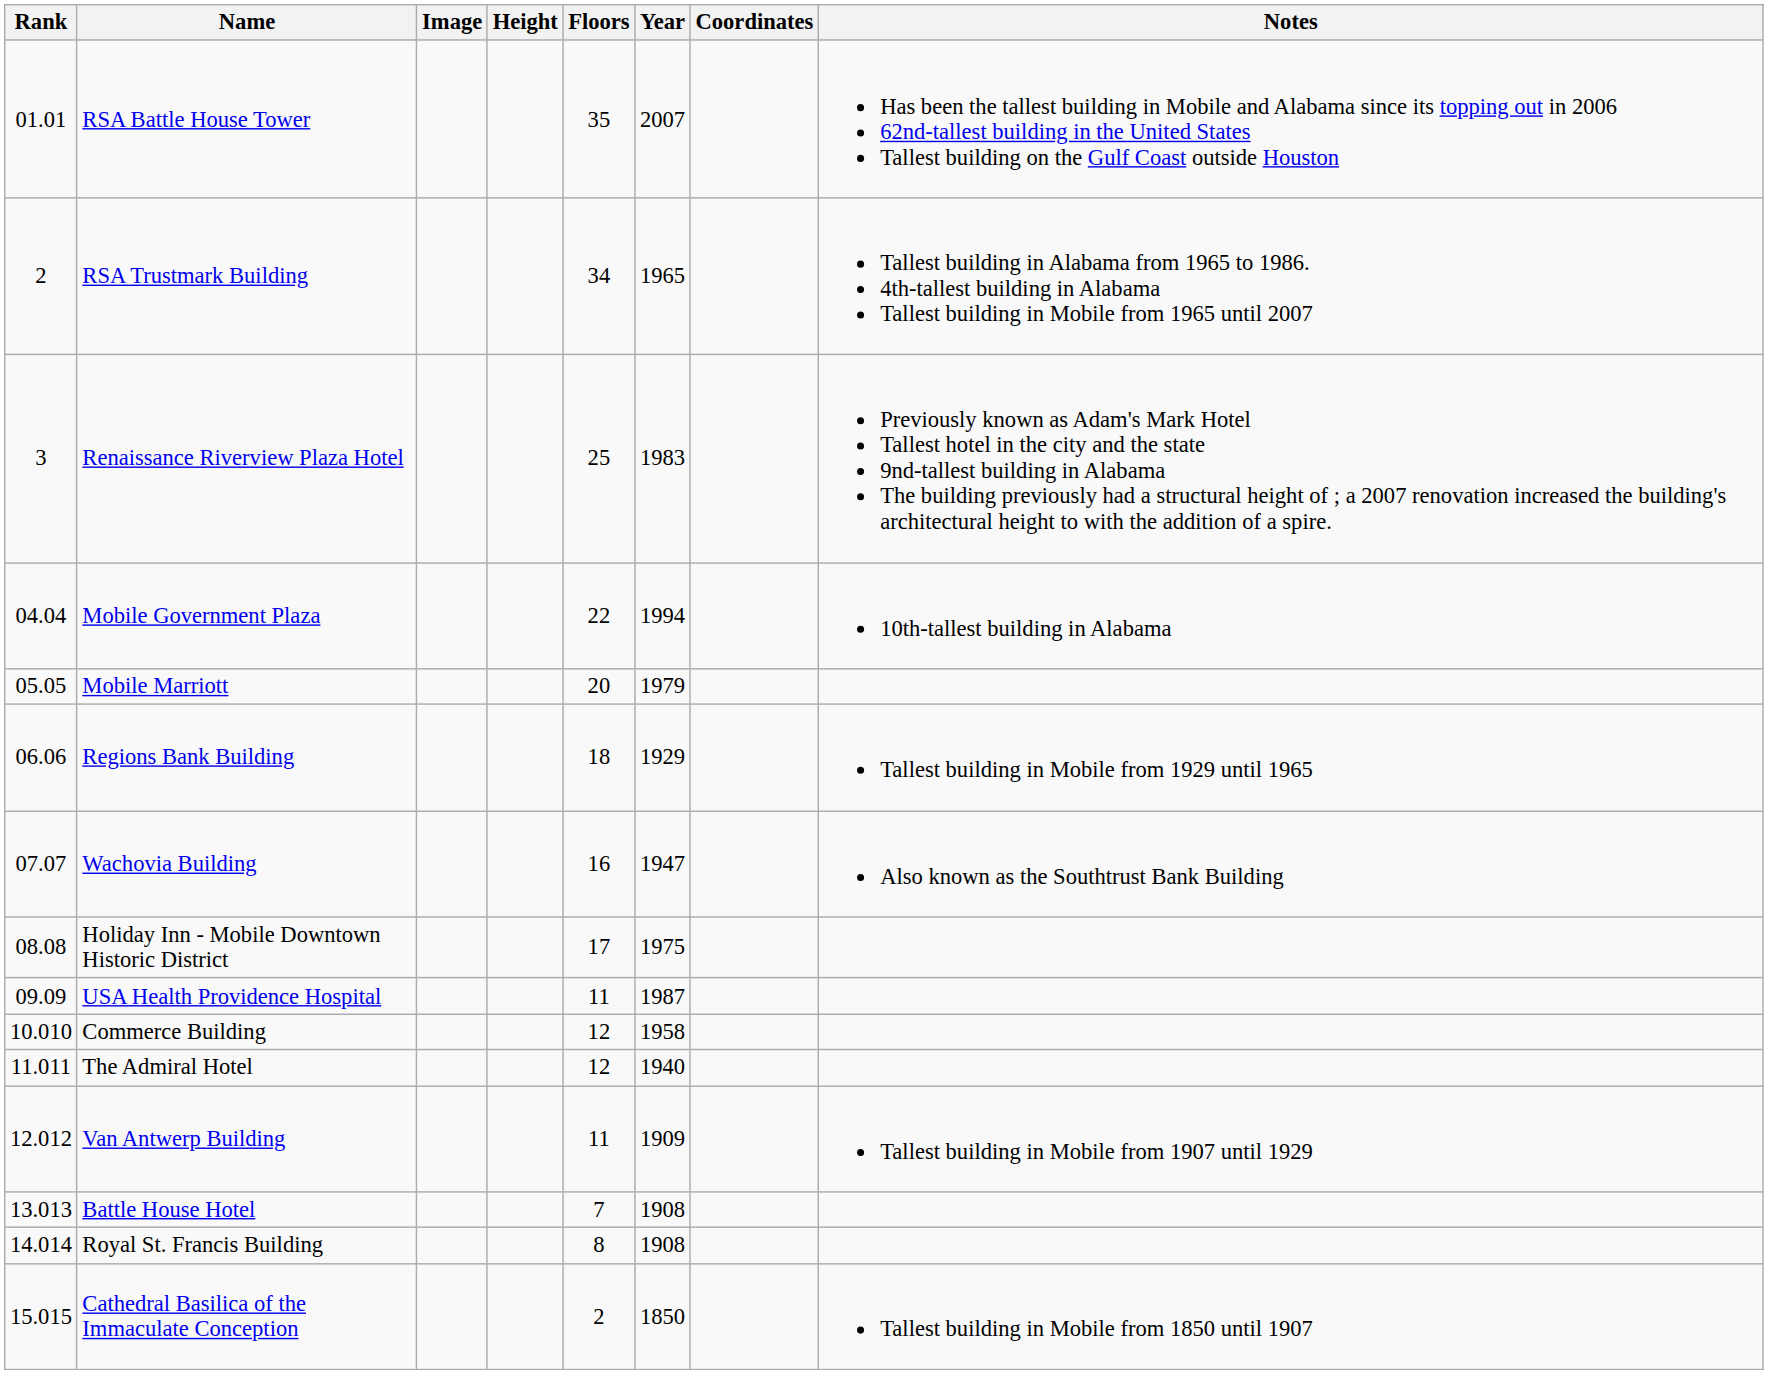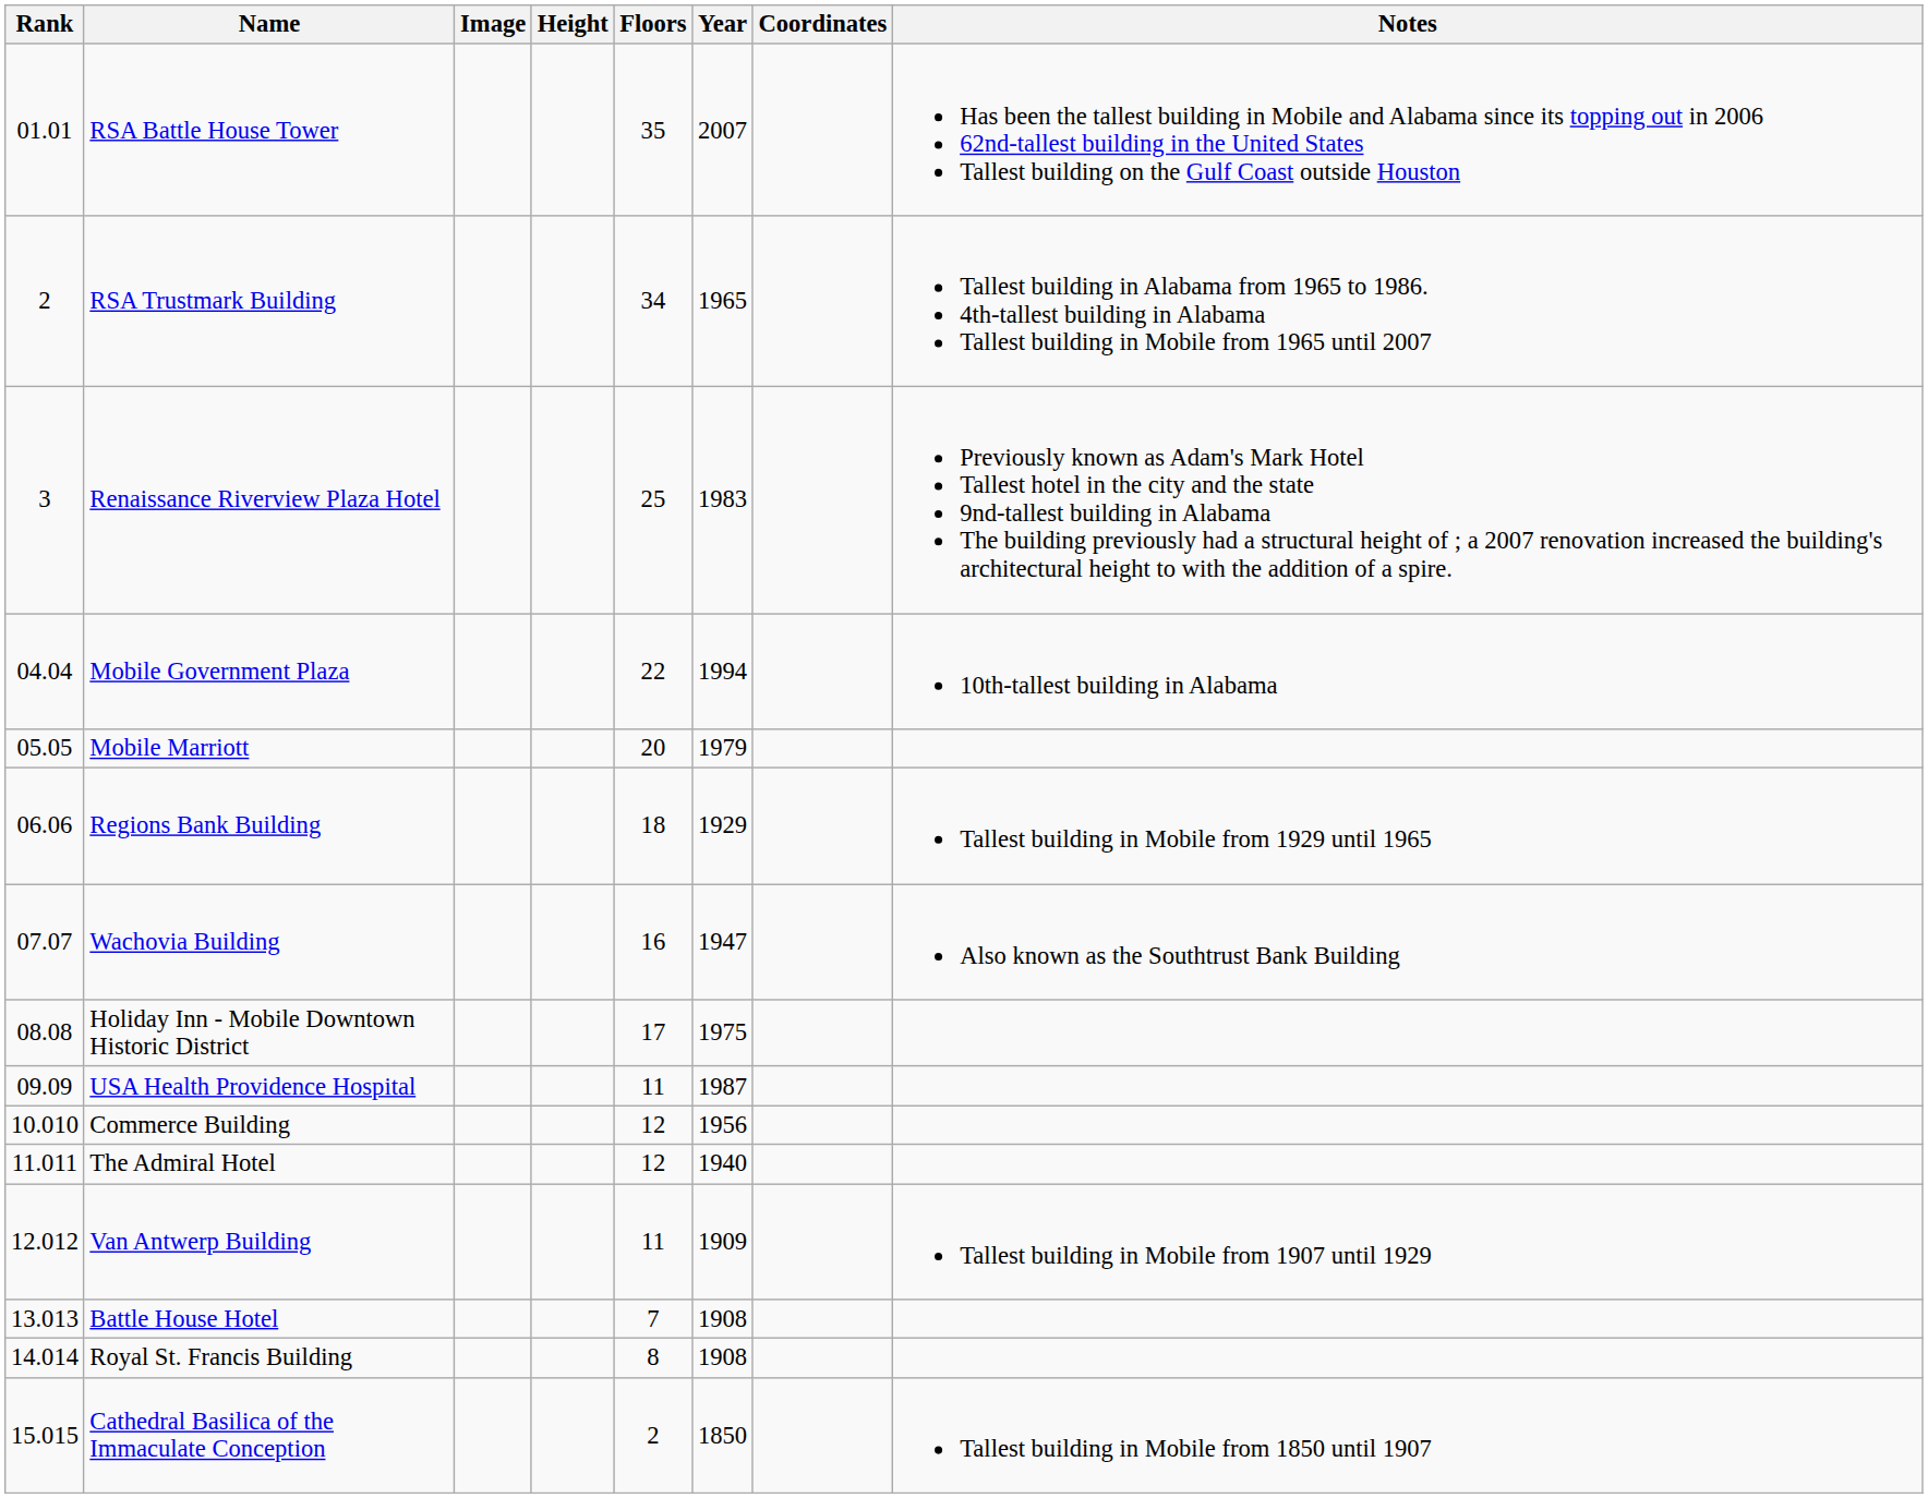Commerce Building | Year: 1958 -> 1956
